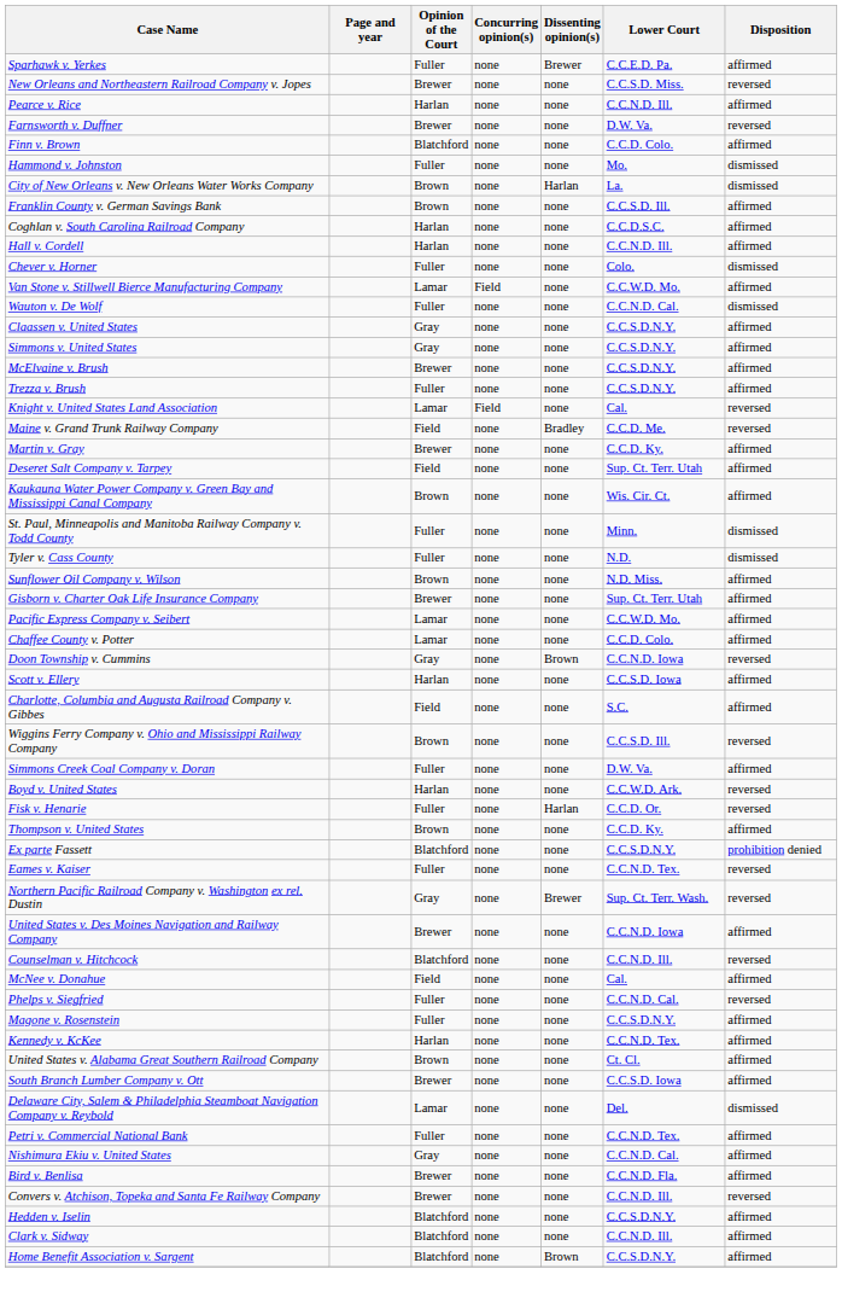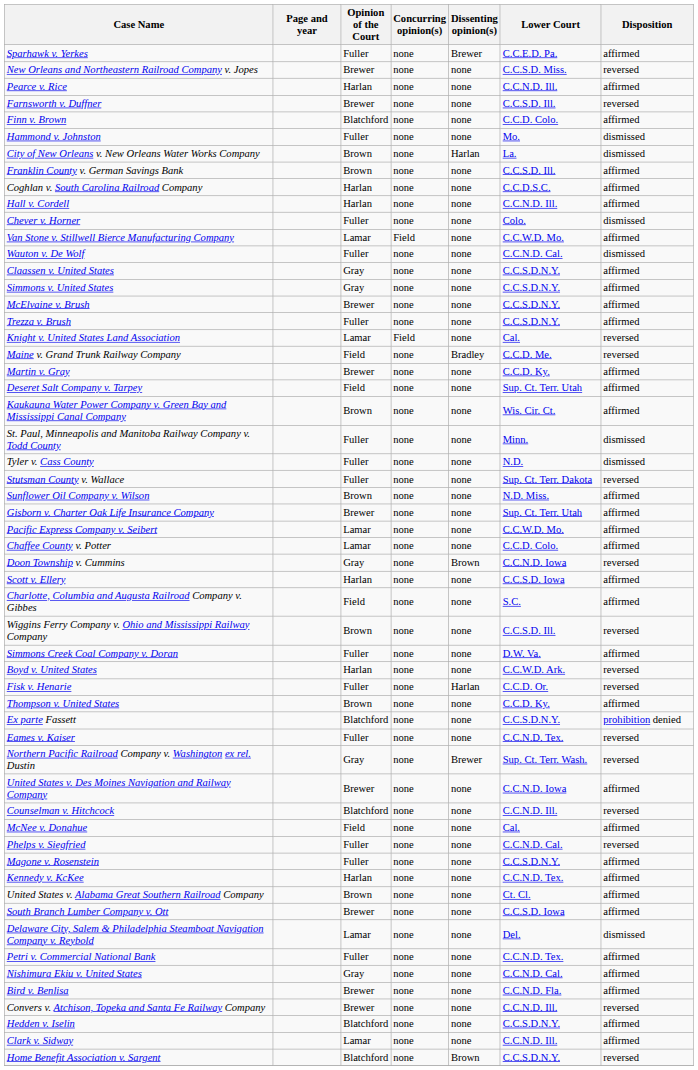Farnsworth v. Duffner | Lower Court: D.W. Va. -> C.C.S.D. Ill.
+ row: Stutsman County v. Wallace | Fuller | none | none | Sup. Ct. Terr. Dakota | reversed
Clark v. Sidway | Opinion of the Court: Blatchford -> Lamar
Home Benefit Association v. Sargent | Disposition: affirmed -> reversed
